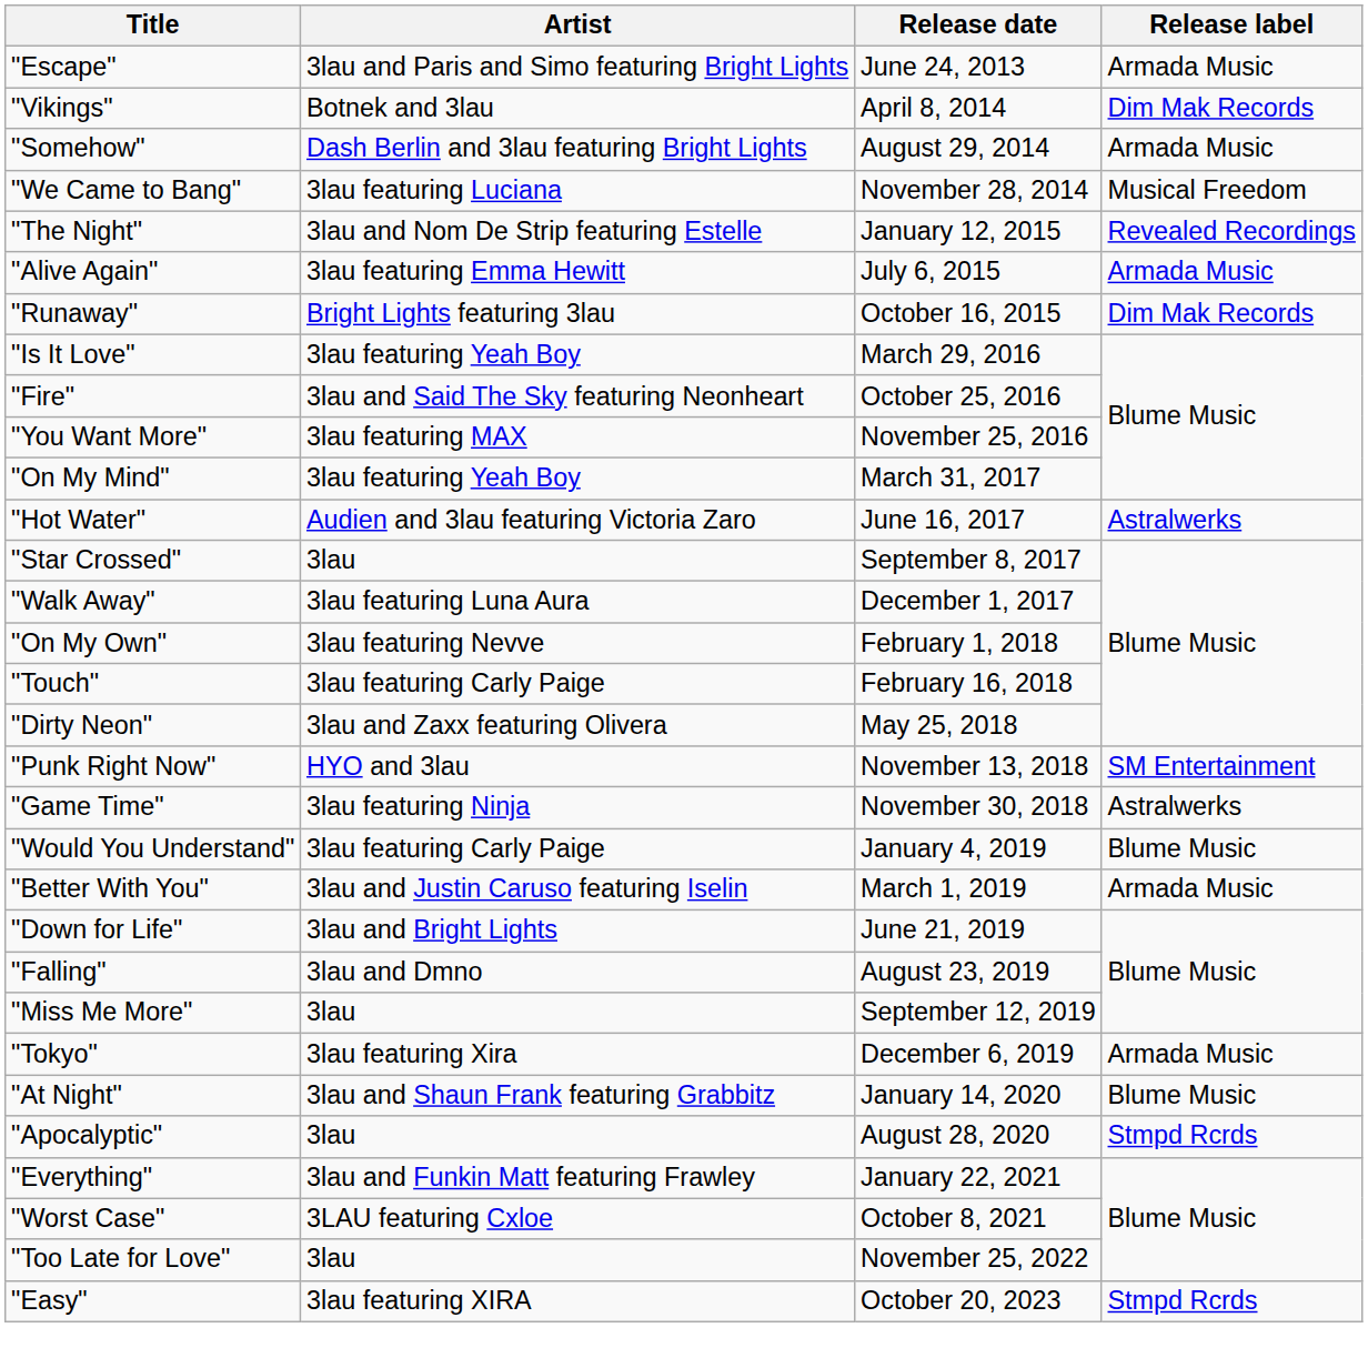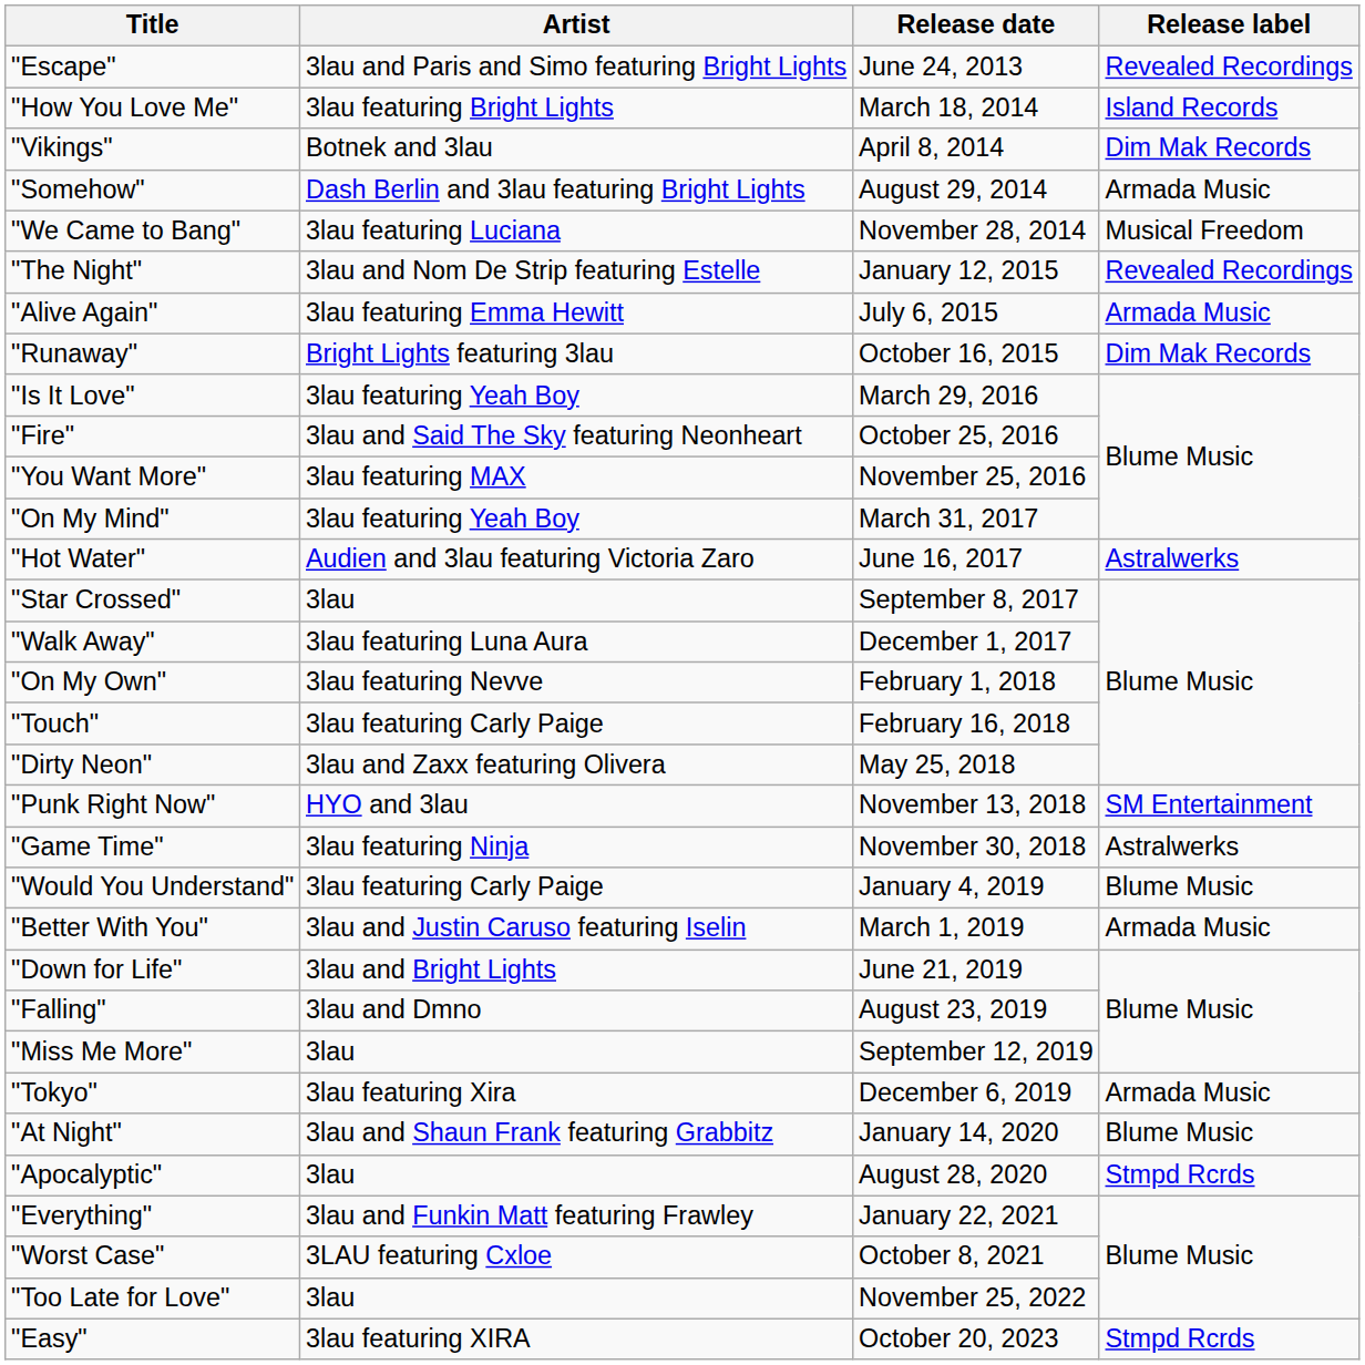"Escape" | Release label: Armada Music -> Revealed Recordings
+ row: "How You Love Me" | 3lau featuring Bright Lights | March 18, 2014 | Island Records
